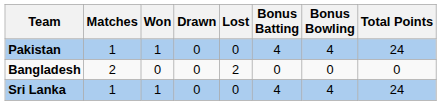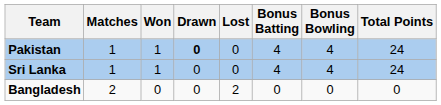Pakistan | Drawn: normal -> bold
rows swapped: Sri Lanka <-> Bangladesh
